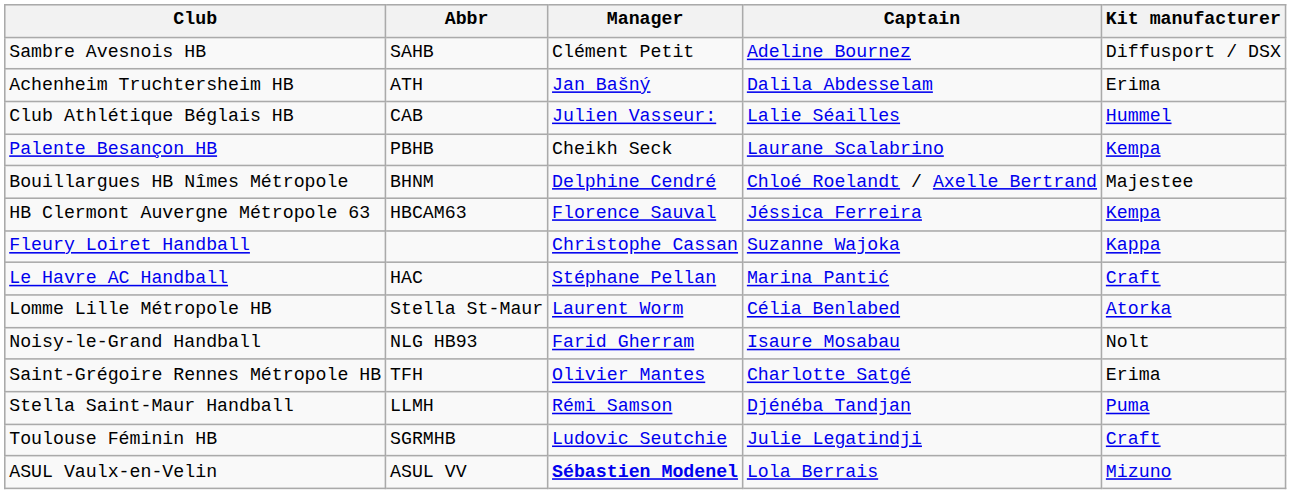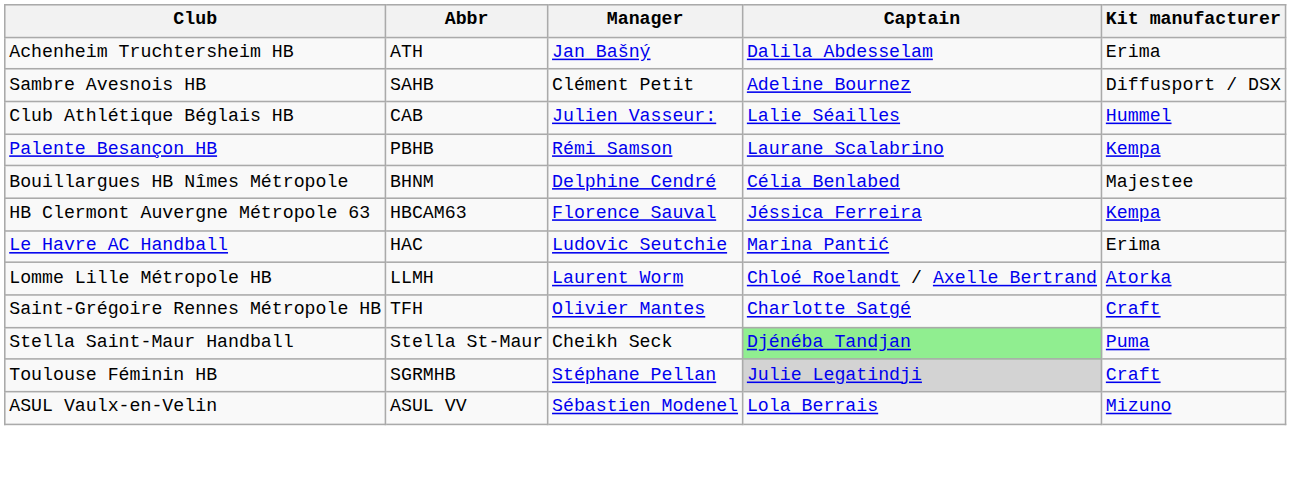rows swapped: Achenheim Truchtersheim HB <-> Sambre Avesnois HB
Palente Besançon HB | Manager: Cheikh Seck -> Rémi Samson
Bouillargues HB Nîmes Métropole | Captain: Chloé Roelandt / Axelle Bertrand -> Célia Benlabed
- row: Fleury Loiret Handball | Christophe Cassan | Suzanne Wajoka | Kappa
Le Havre AC Handball | Manager: Stéphane Pellan -> Ludovic Seutchie
Le Havre AC Handball | Kit manufacturer: Craft -> Erima
Lomme Lille Métropole HB | Abbr: Stella St-Maur -> LLMH
Lomme Lille Métropole HB | Captain: Célia Benlabed -> Chloé Roelandt / Axelle Bertrand
- row: Noisy-le-Grand Handball | NLG HB93 | Farid Gherram | Isaure Mosabau | Nolt
Saint-Grégoire Rennes Métropole HB | Kit manufacturer: Erima -> Craft
Stella Saint-Maur Handball | Abbr: LLMH -> Stella St-Maur
Stella Saint-Maur Handball | Manager: Rémi Samson -> Cheikh Seck
Stella Saint-Maur Handball | Captain: no background -> lightgreen background
Toulouse Féminin HB | Manager: Ludovic Seutchie -> Stéphane Pellan
Toulouse Féminin HB | Captain: no background -> lightgrey background
ASUL Vaulx-en-Velin | Manager: bold -> normal
